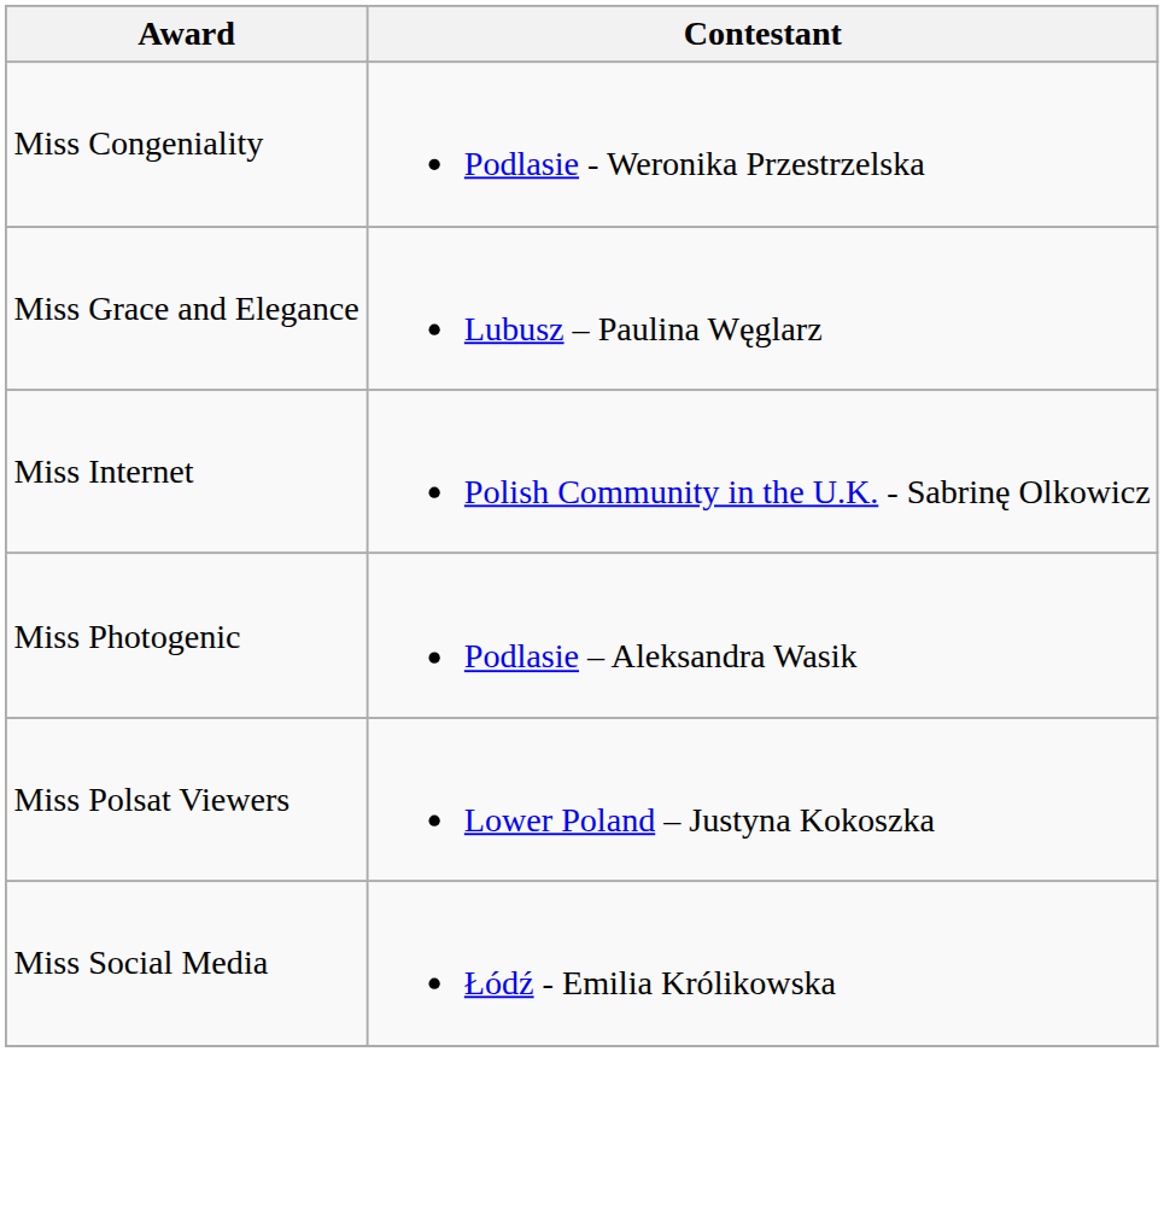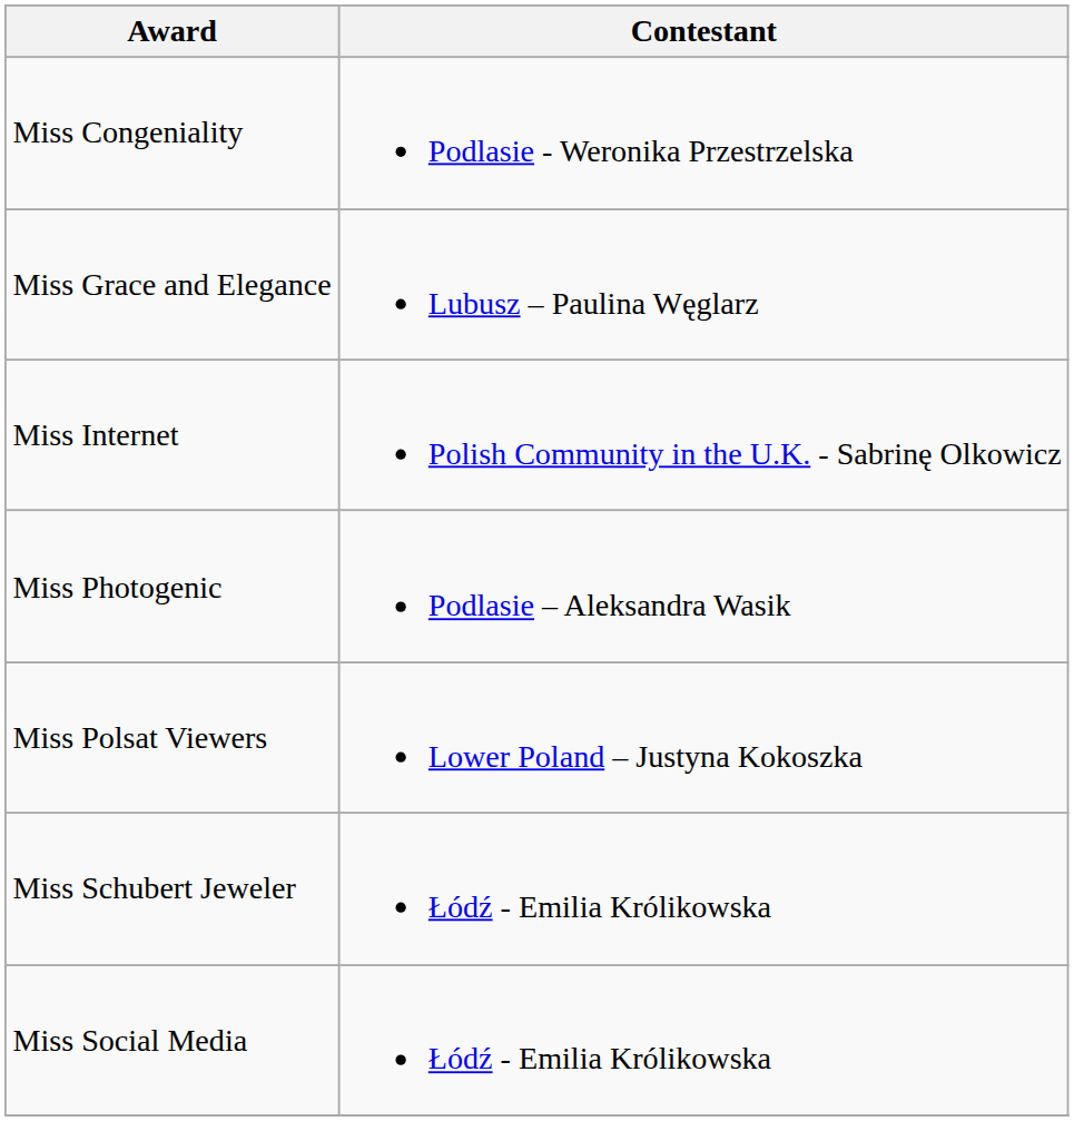+ row: Miss Schubert Jeweler | Łódź - Emilia Królikowska
